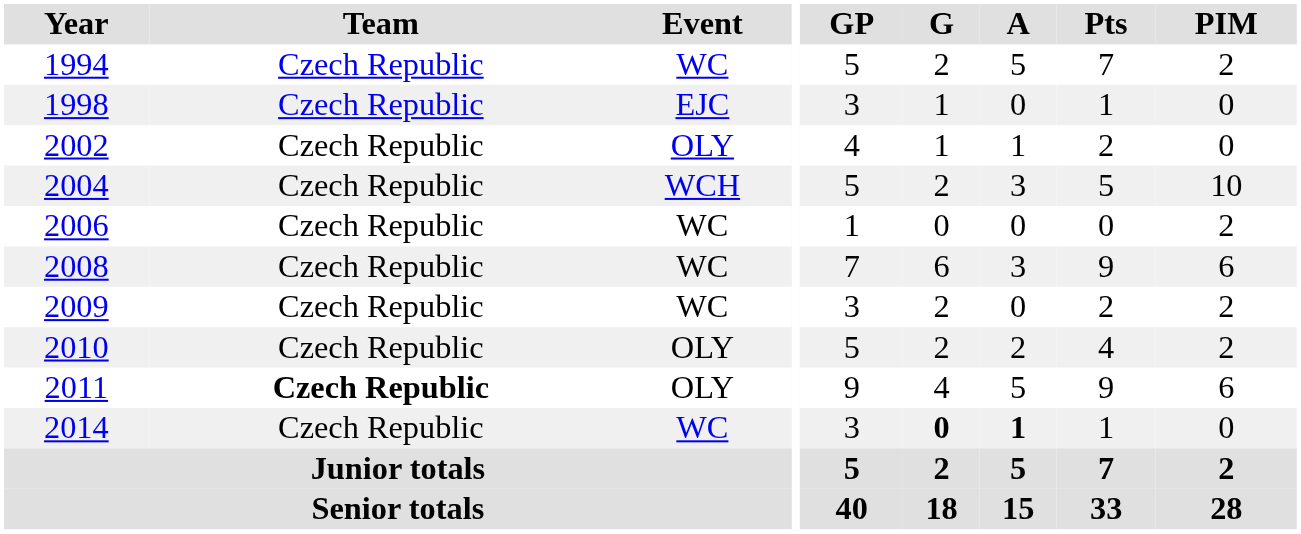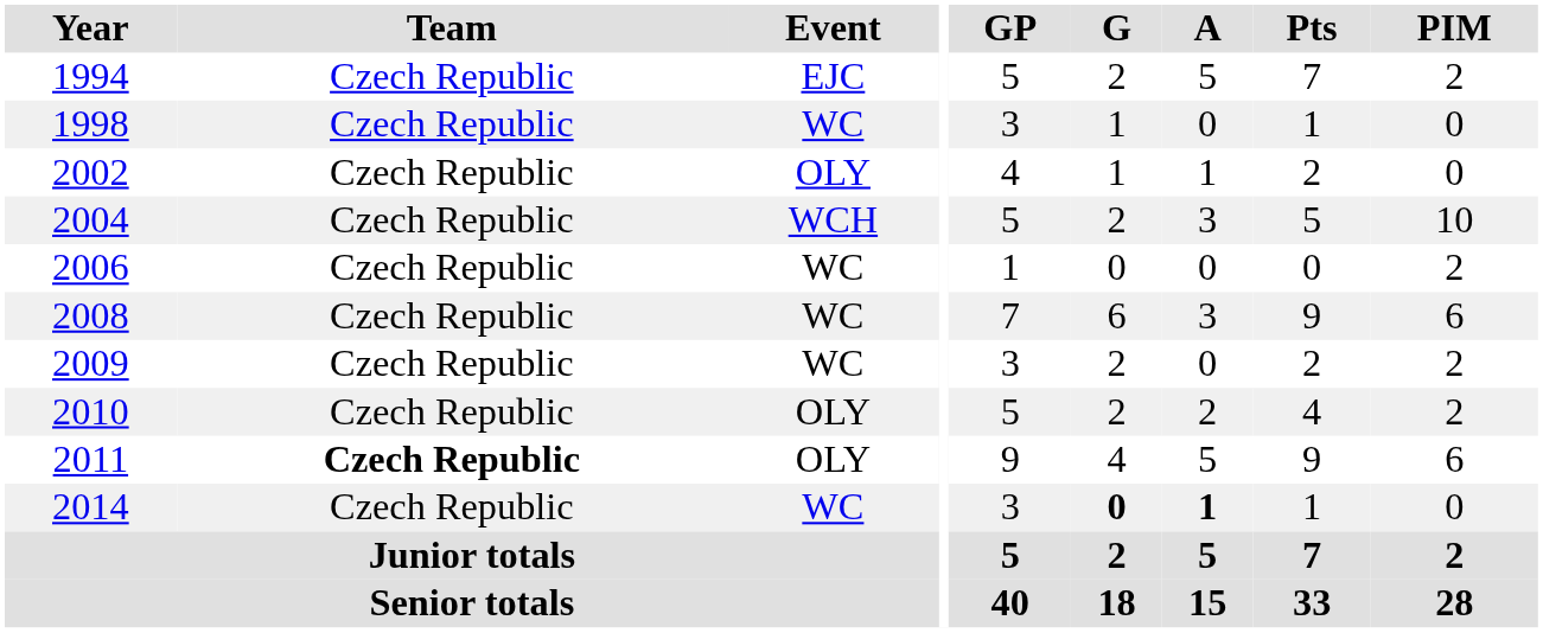1994 | Event: WC -> EJC
1998 | Event: EJC -> WC
